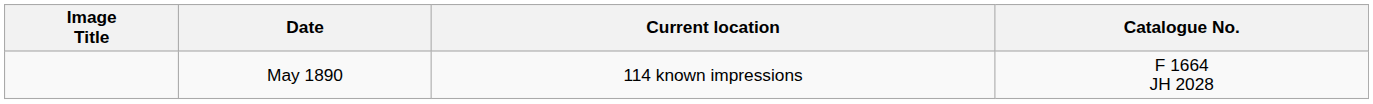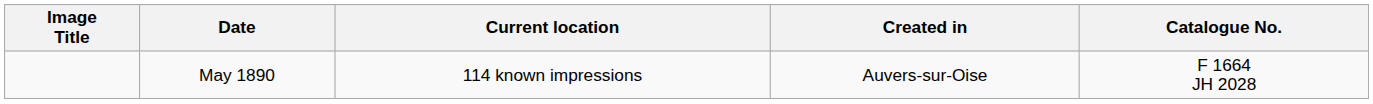+ column: Created in | Auvers-sur-Oise
